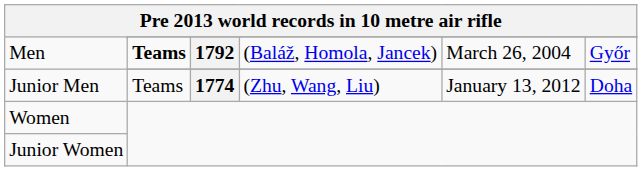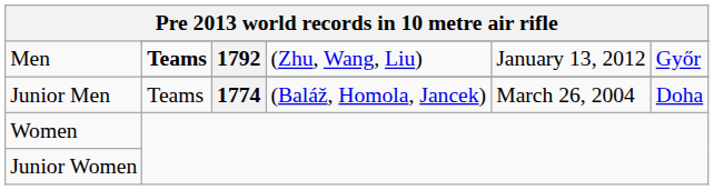Men / 1792 | column 4: (Baláž, Homola, Jancek) -> (Zhu, Wang, Liu)
Men / 1792 | column 5: March 26, 2004 -> January 13, 2012
Junior Men / 1774 | column 4: (Zhu, Wang, Liu) -> (Baláž, Homola, Jancek)
Junior Men / 1774 | column 5: January 13, 2012 -> March 26, 2004
